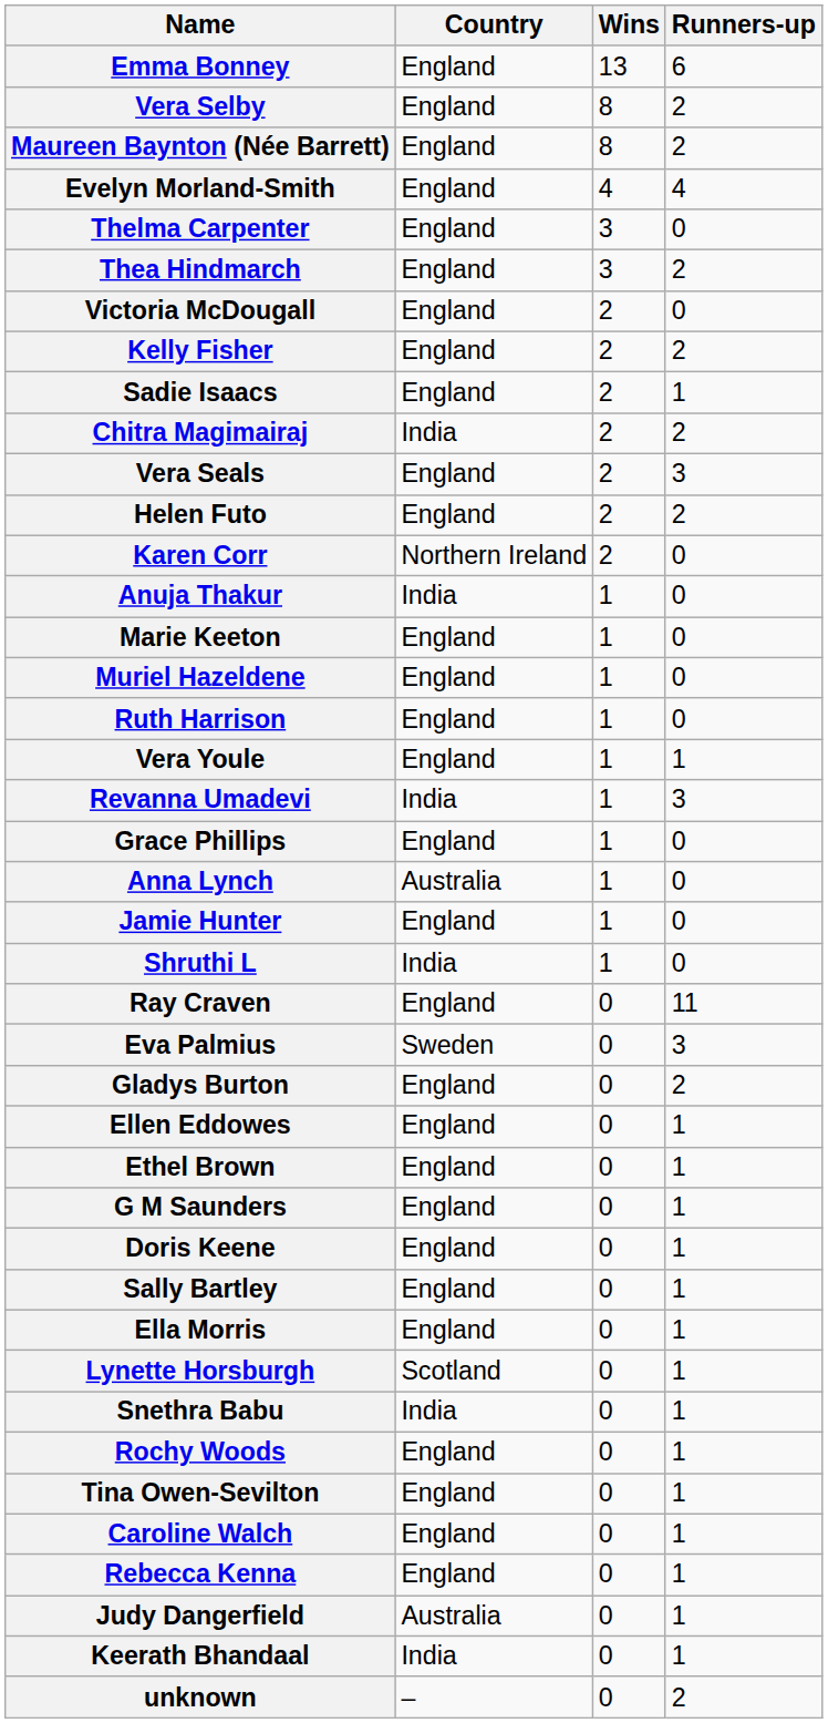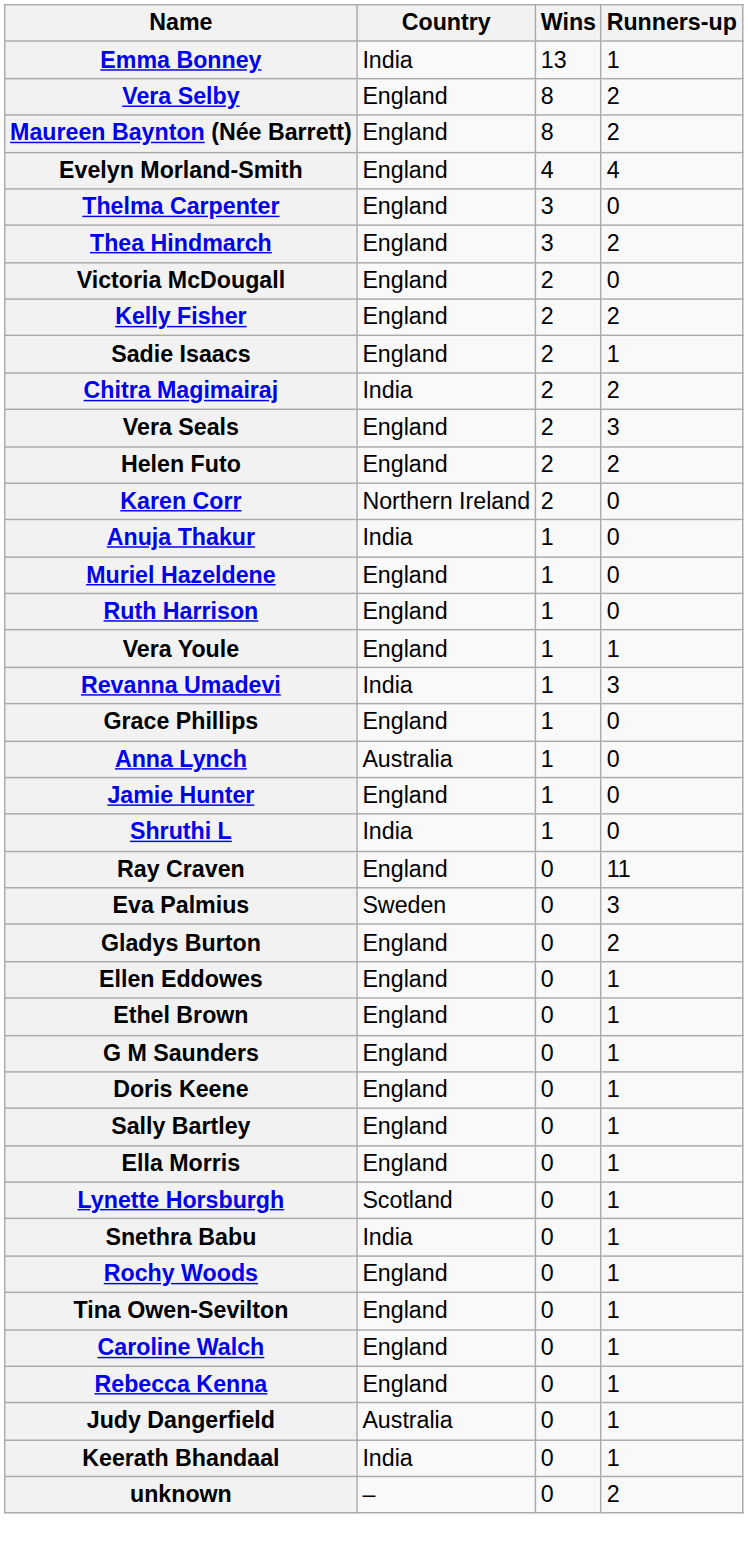Emma Bonney | Country: England -> India
Emma Bonney | Runners-up: 6 -> 1
- row: Marie Keeton | England | 1 | 0
